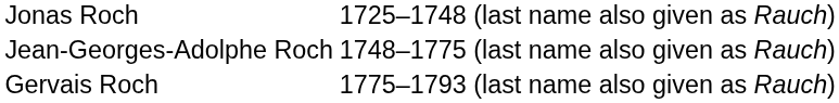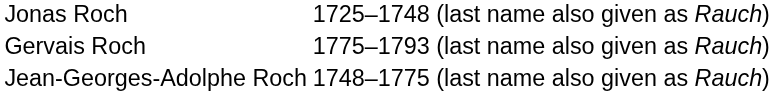rows swapped: Jean-Georges-Adolphe Roch <-> Gervais Roch
